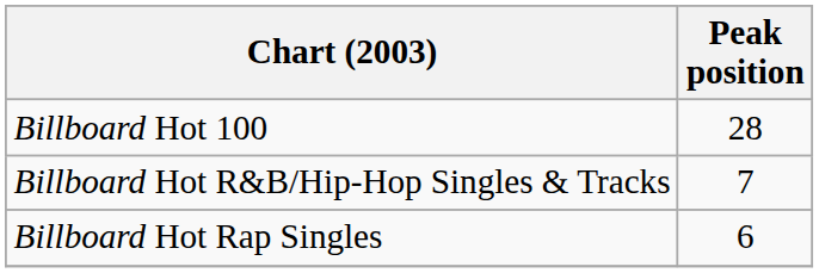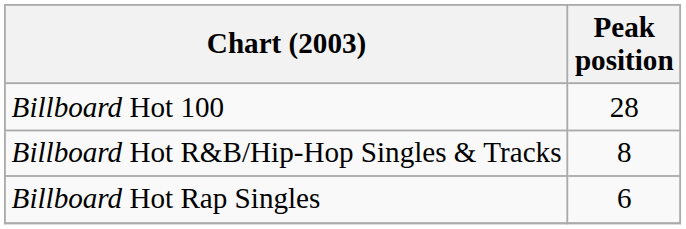Billboard Hot R&B/Hip-Hop Singles & Tracks | Peak position: 7 -> 8
